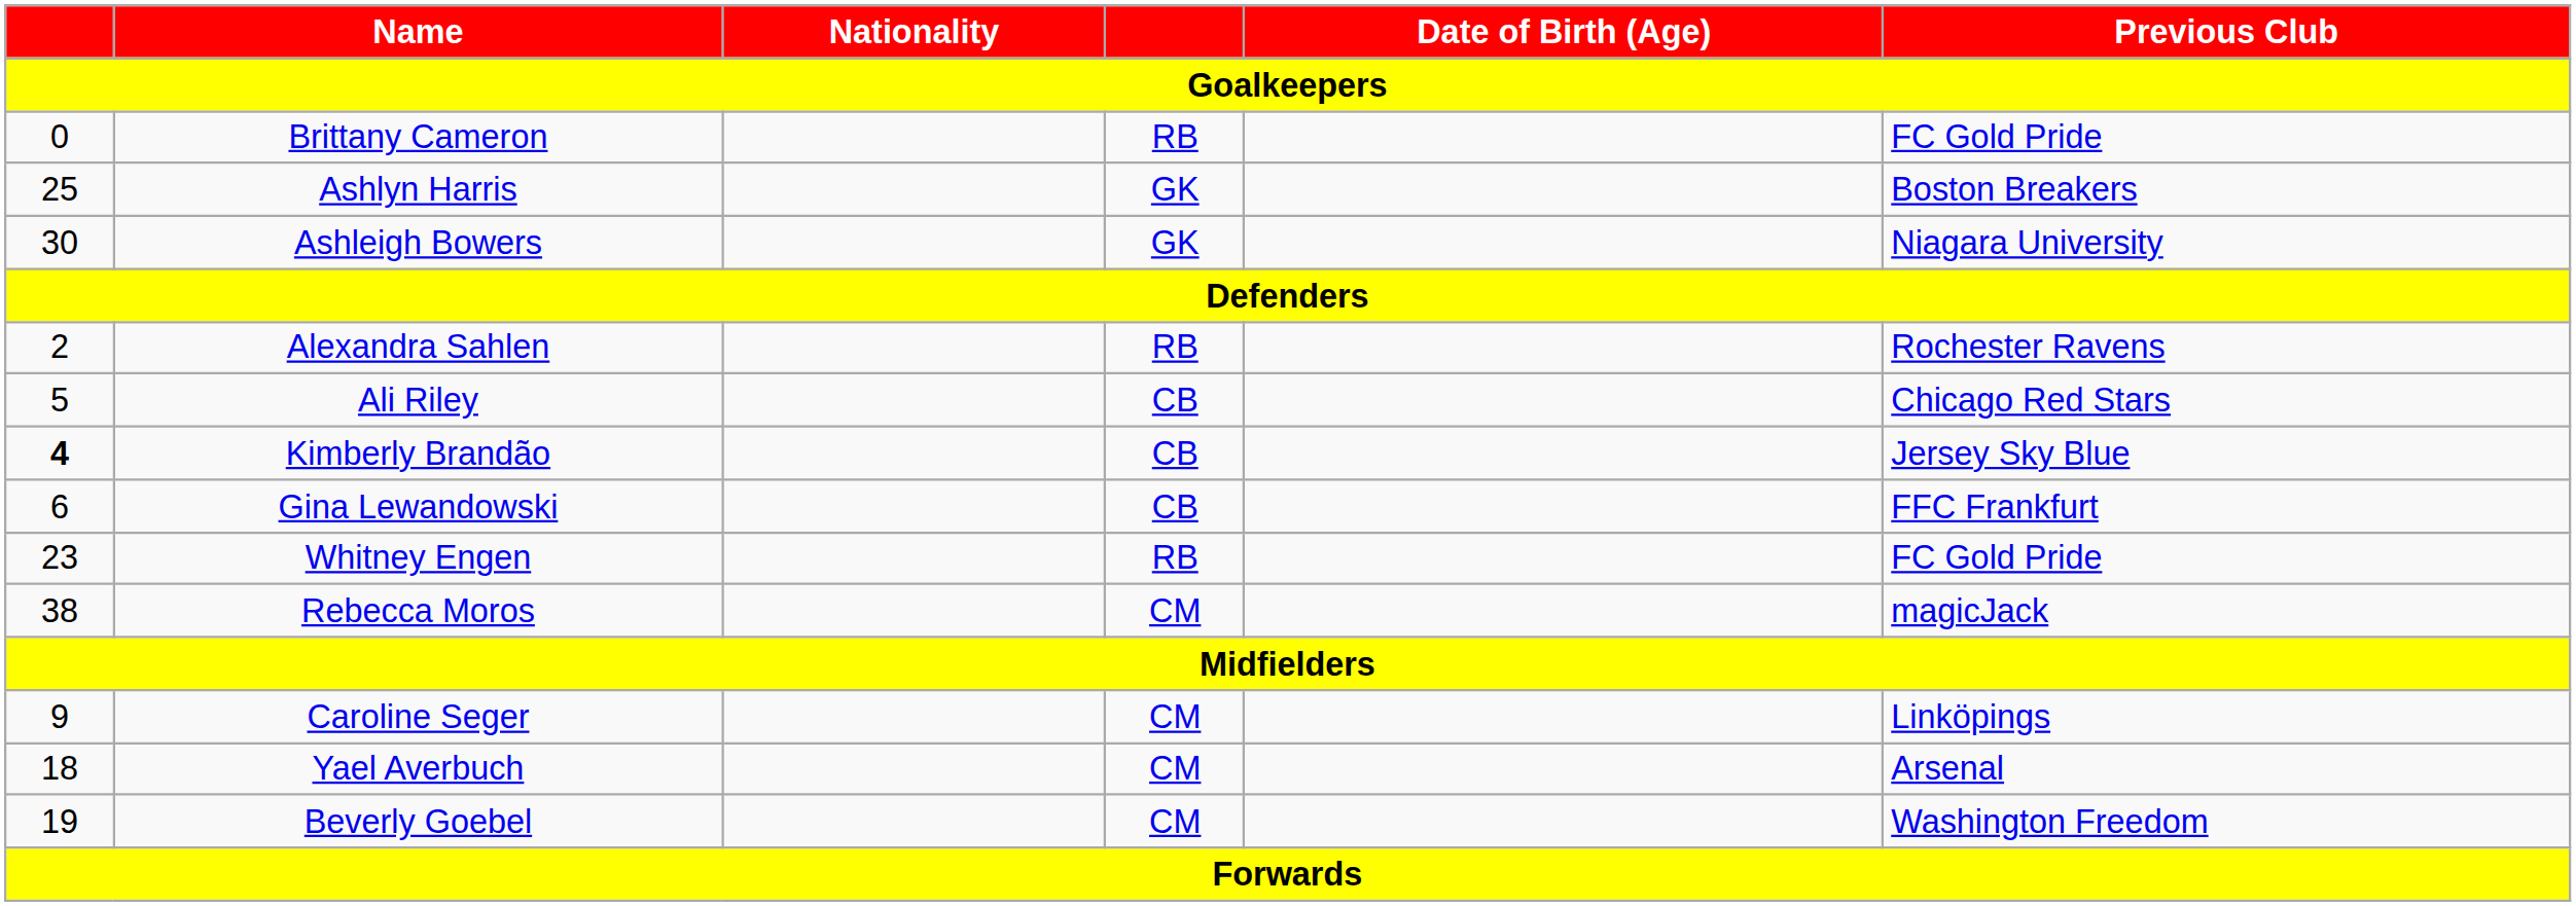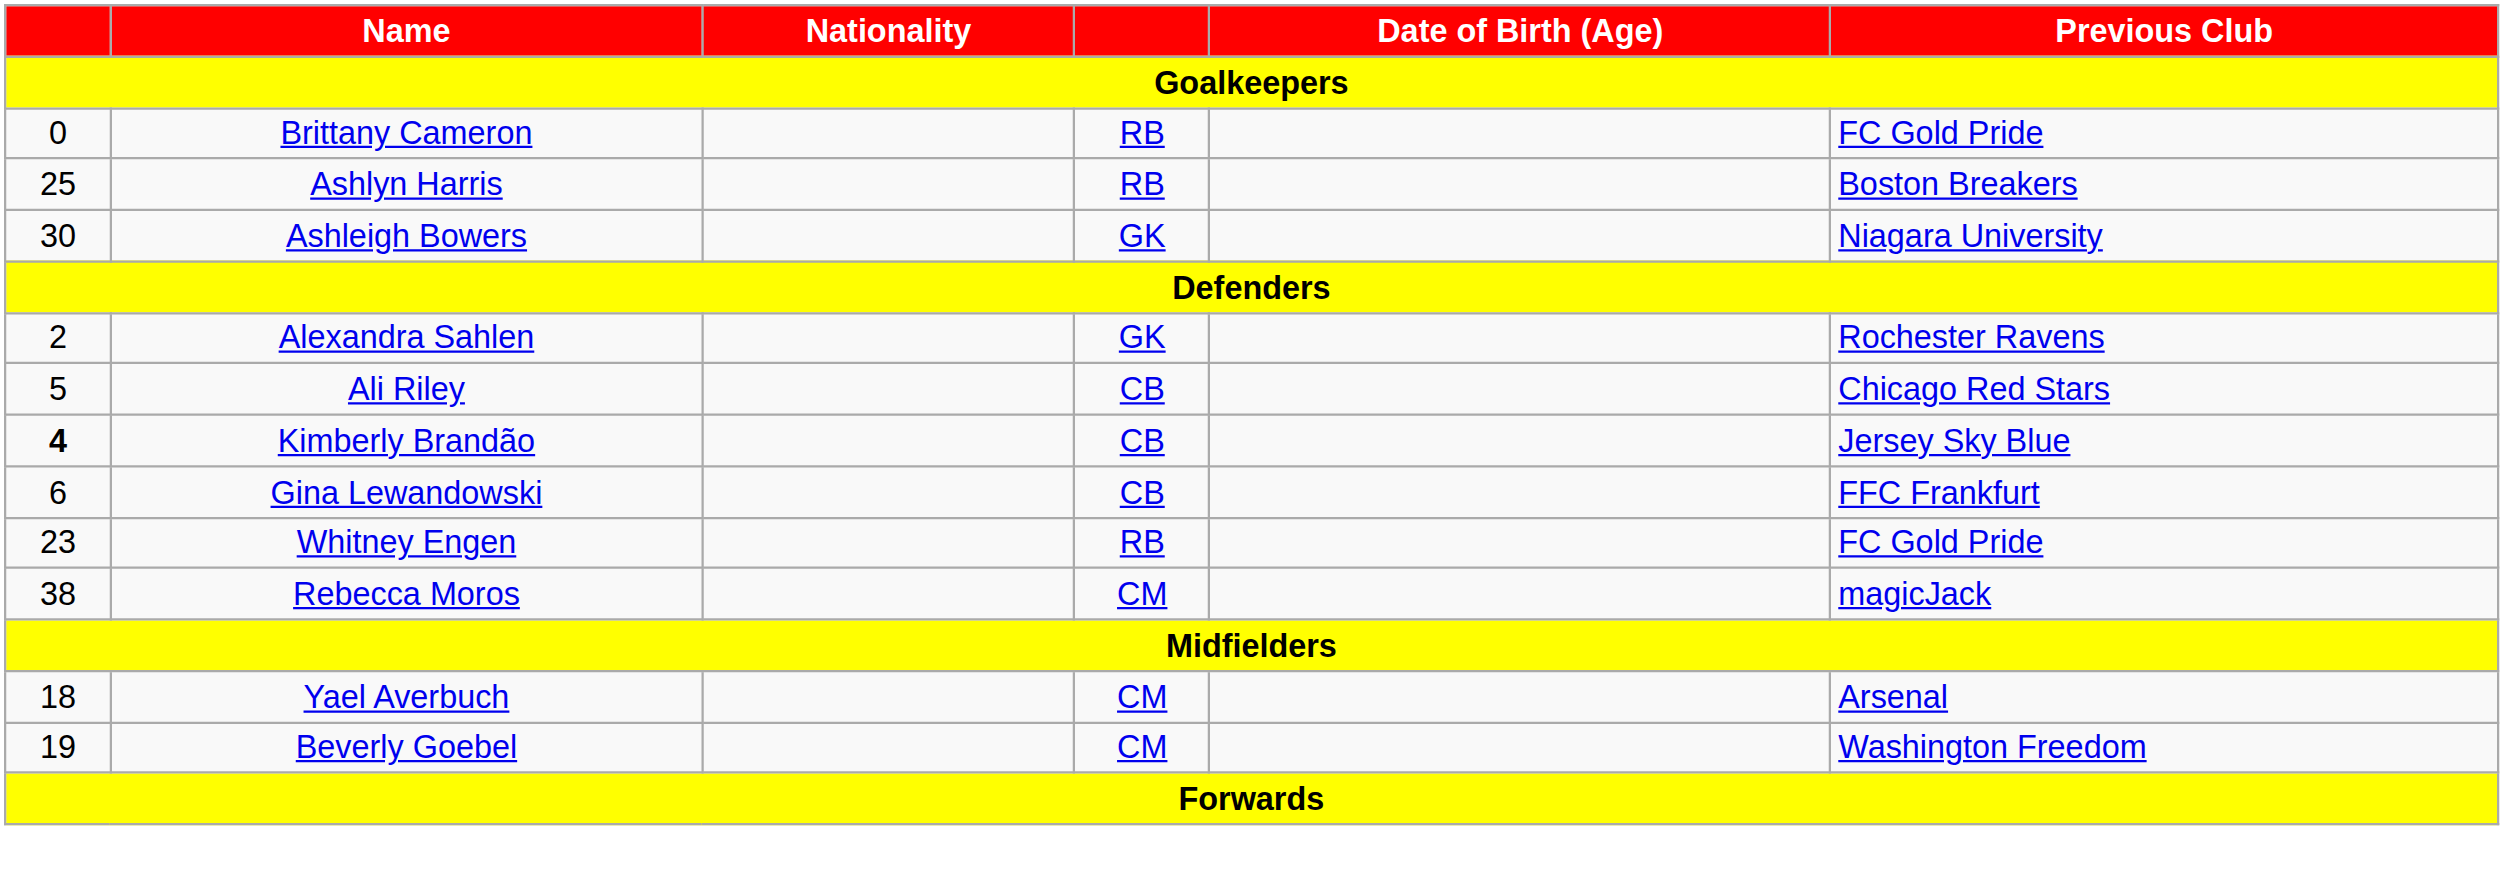Ashlyn Harris | column 4: GK -> RB
Alexandra Sahlen | column 4: RB -> GK
- row: 9 | Caroline Seger | CM | Linköpings
